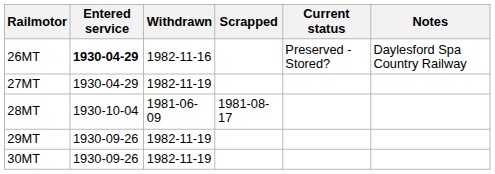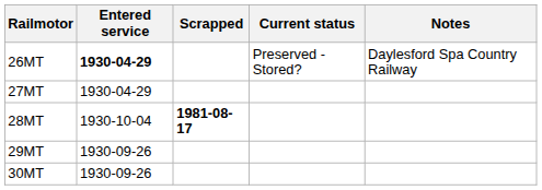- column: Withdrawn | 1982-11-16 | 1982-11-19 | 1981-06-09 | 1982-11-19 | 1982-11-19
28MT | Scrapped: normal -> bold
